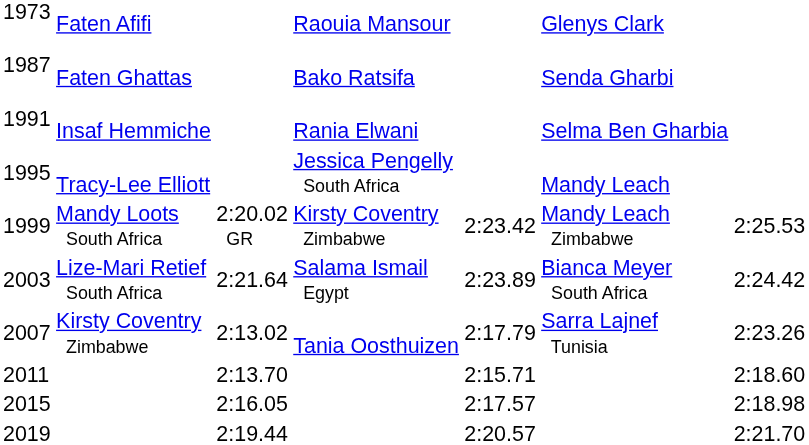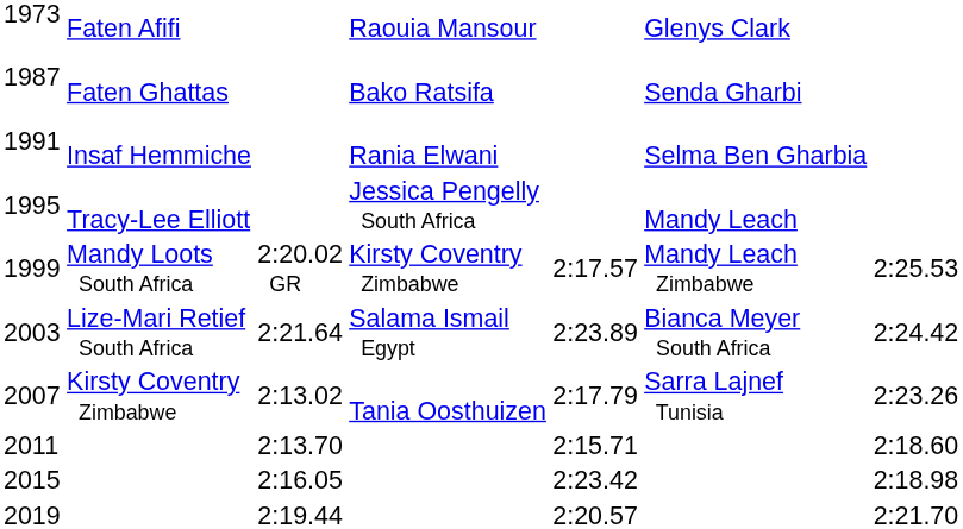1999 | column 5: 2:23.42 -> 2:17.57
2015 | column 5: 2:17.57 -> 2:23.42
